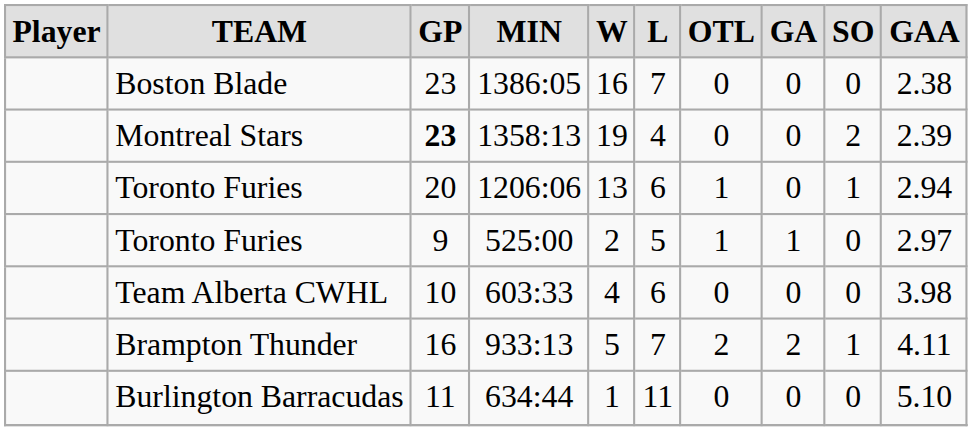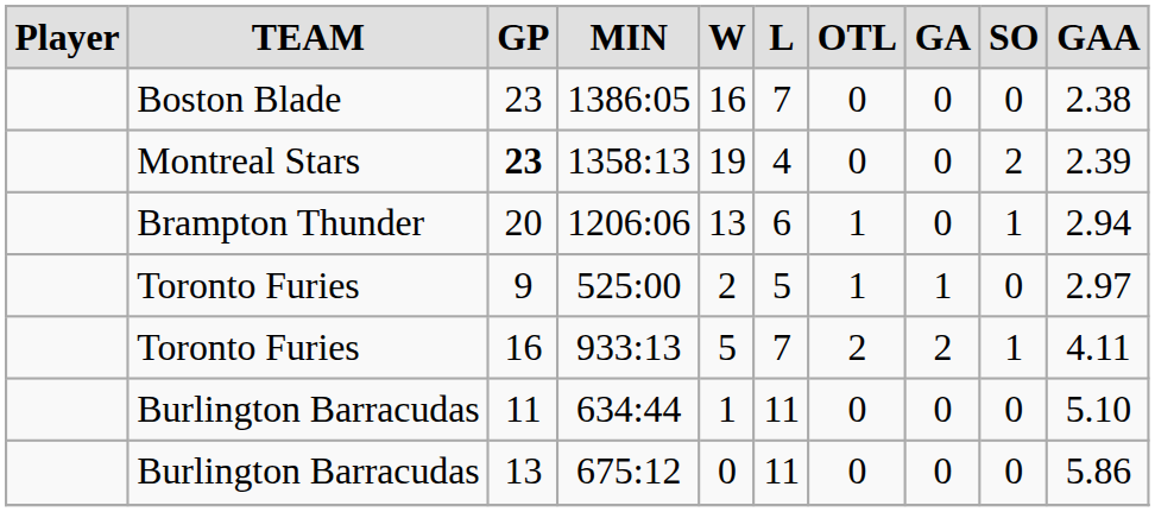1206:06 | TEAM: Toronto Furies -> Brampton Thunder
- row: Team Alberta CWHL | 10 | 603:33 | 4 | 6 | 0 | 0 | 0 | 3.98
933:13 | TEAM: Brampton Thunder -> Toronto Furies
+ row: Burlington Barracudas | 13 | 675:12 | 0 | 11 | 0 | 0 | 0 | 5.86
